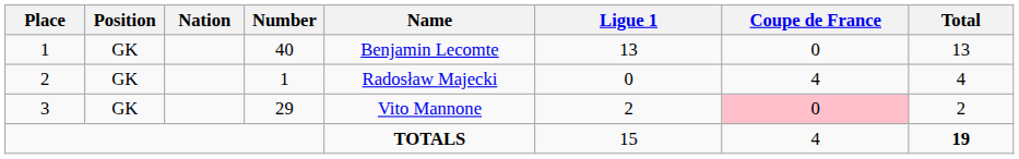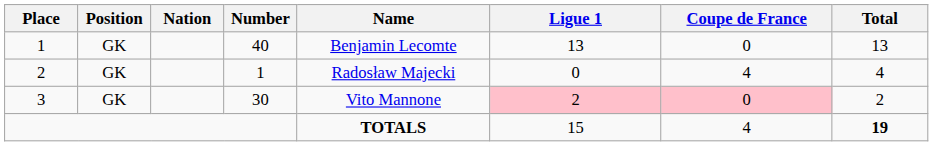3 | Number: 29 -> 30
3 | Ligue 1: no background -> pink background
